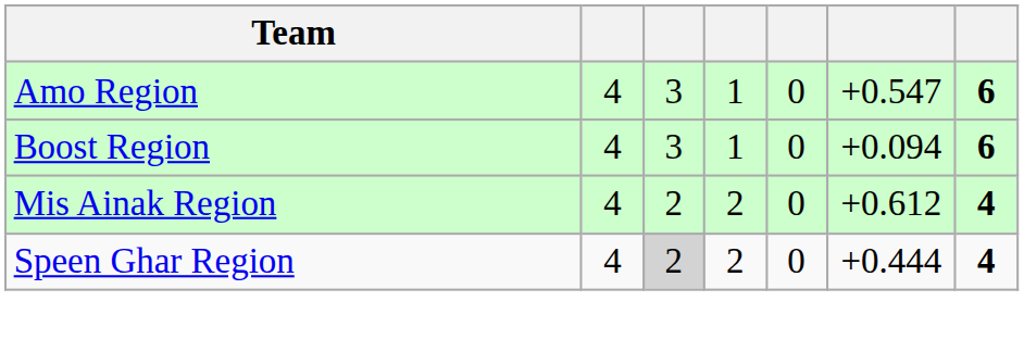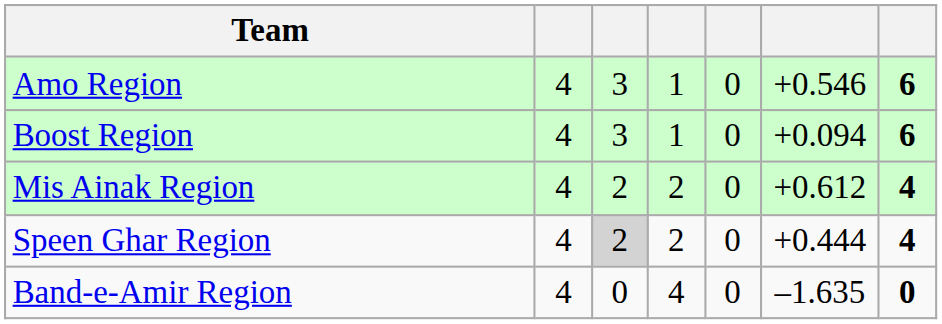Amo Region | column 6: +0.547 -> +0.546
+ row: Band-e-Amir Region | 4 | 0 | 4 | 0 | –1.635 | 0
